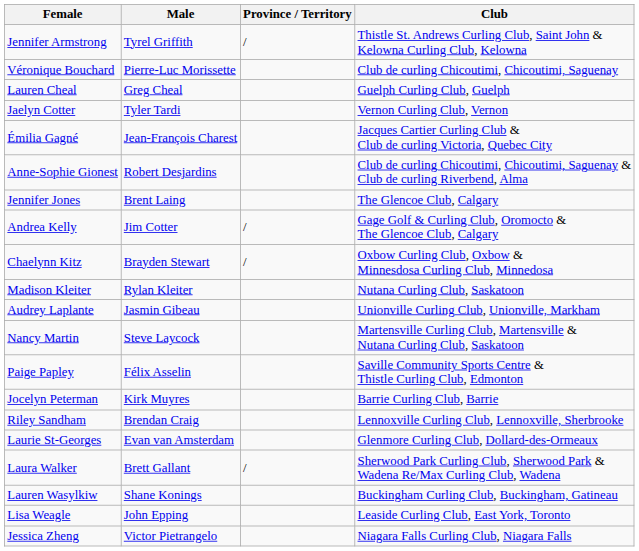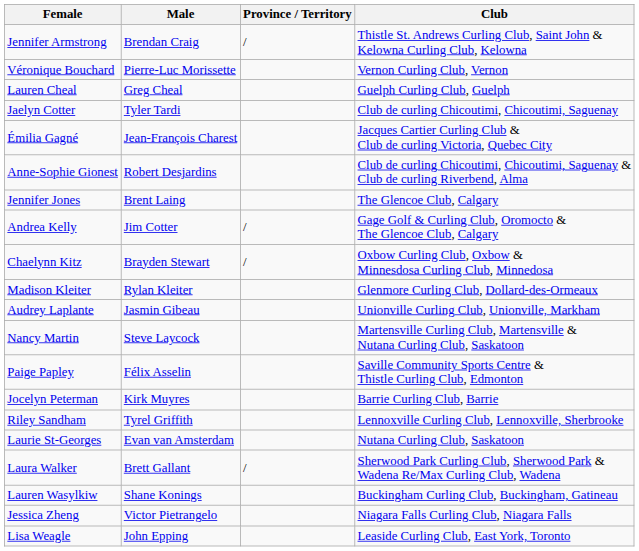Jennifer Armstrong | Male: Tyrel Griffith -> Brendan Craig
Véronique Bouchard | Club: Club de curling Chicoutimi, Chicoutimi, Saguenay -> Vernon Curling Club, Vernon
Jaelyn Cotter | Club: Vernon Curling Club, Vernon -> Club de curling Chicoutimi, Chicoutimi, Saguenay
Madison Kleiter | Club: Nutana Curling Club, Saskatoon -> Glenmore Curling Club, Dollard-des-Ormeaux
Riley Sandham | Male: Brendan Craig -> Tyrel Griffith
Laurie St-Georges | Club: Glenmore Curling Club, Dollard-des-Ormeaux -> Nutana Curling Club, Saskatoon
rows swapped: Lisa Weagle <-> Jessica Zheng
